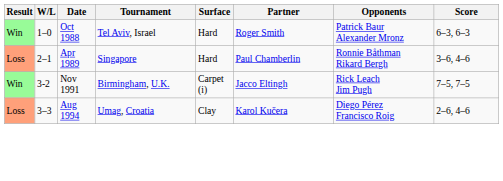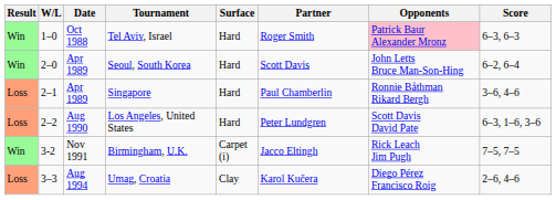Tel Aviv, Israel | Opponents: no background -> pink background
+ row: Win | 2–0 | Apr 1989 | Seoul, South Korea | Hard | Scott Davis | John Letts Bruce Man-Son-Hing | 6–2, 6–4
+ row: Loss | 2–2 | Aug 1990 | Los Angeles, United States | Hard | Peter Lundgren | Scott Davis David Pate | 6–3, 1–6, 3–6
